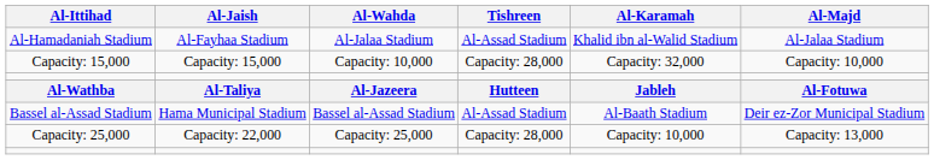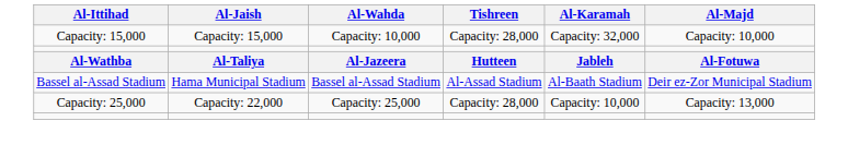- row: Al-Hamadaniah Stadium | Al-Fayhaa Stadium | Al-Jalaa Stadium | Al-Assad Stadium | Khalid ibn al-Walid Stadium | Al-Jalaa Stadium
